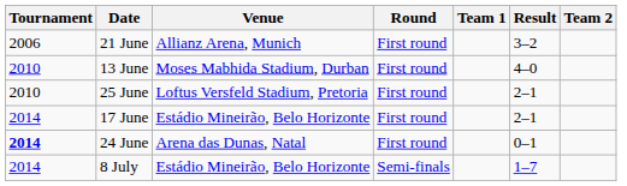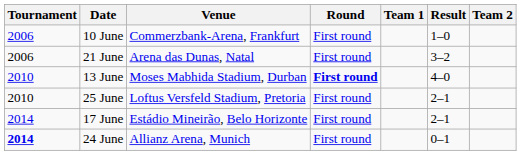+ row: 2006 | 10 June | Commerzbank-Arena, Frankfurt | First round | 1–0
21 June | Venue: Allianz Arena, Munich -> Arena das Dunas, Natal
13 June | Round: normal -> bold
24 June | Venue: Arena das Dunas, Natal -> Allianz Arena, Munich
- row: 2014 | 8 July | Estádio Mineirão, Belo Horizonte | Semi-finals | 1–7
